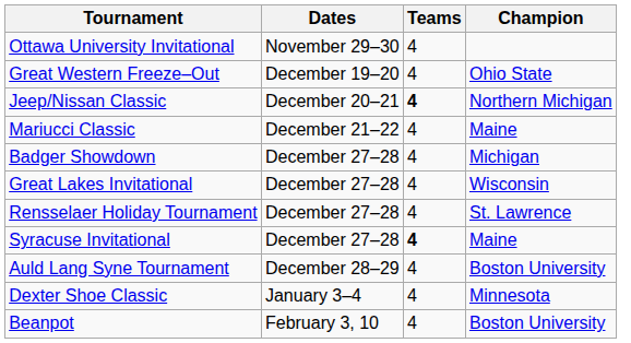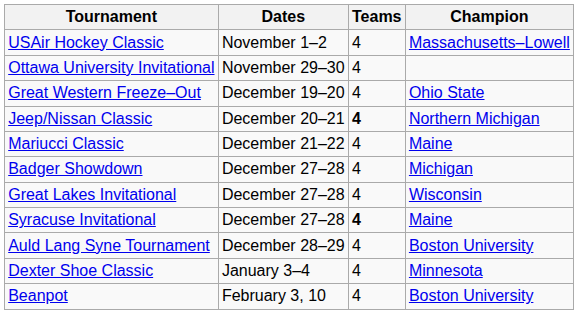+ row: USAir Hockey Classic | November 1–2 | 4 | Massachusetts–Lowell
- row: Rensselaer Holiday Tournament | December 27–28 | 4 | St. Lawrence
